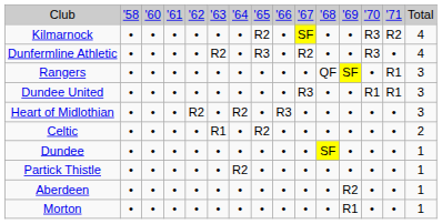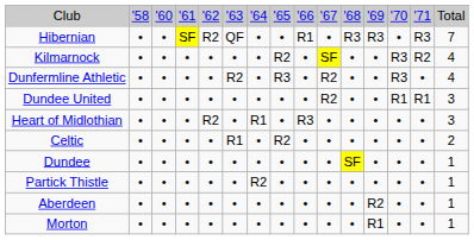+ row: Hibernian | • | • | SF | R2 | QF | • | • | R1 | • | R3 | R3 | • | R3 | 7
- row: Rangers | • | • | • | • | • | • | • | • | • | QF | SF | • | R1 | 3
Dundee United | column 10: R3 -> R2
Heart of Midlothian | column 7: R2 -> R1
